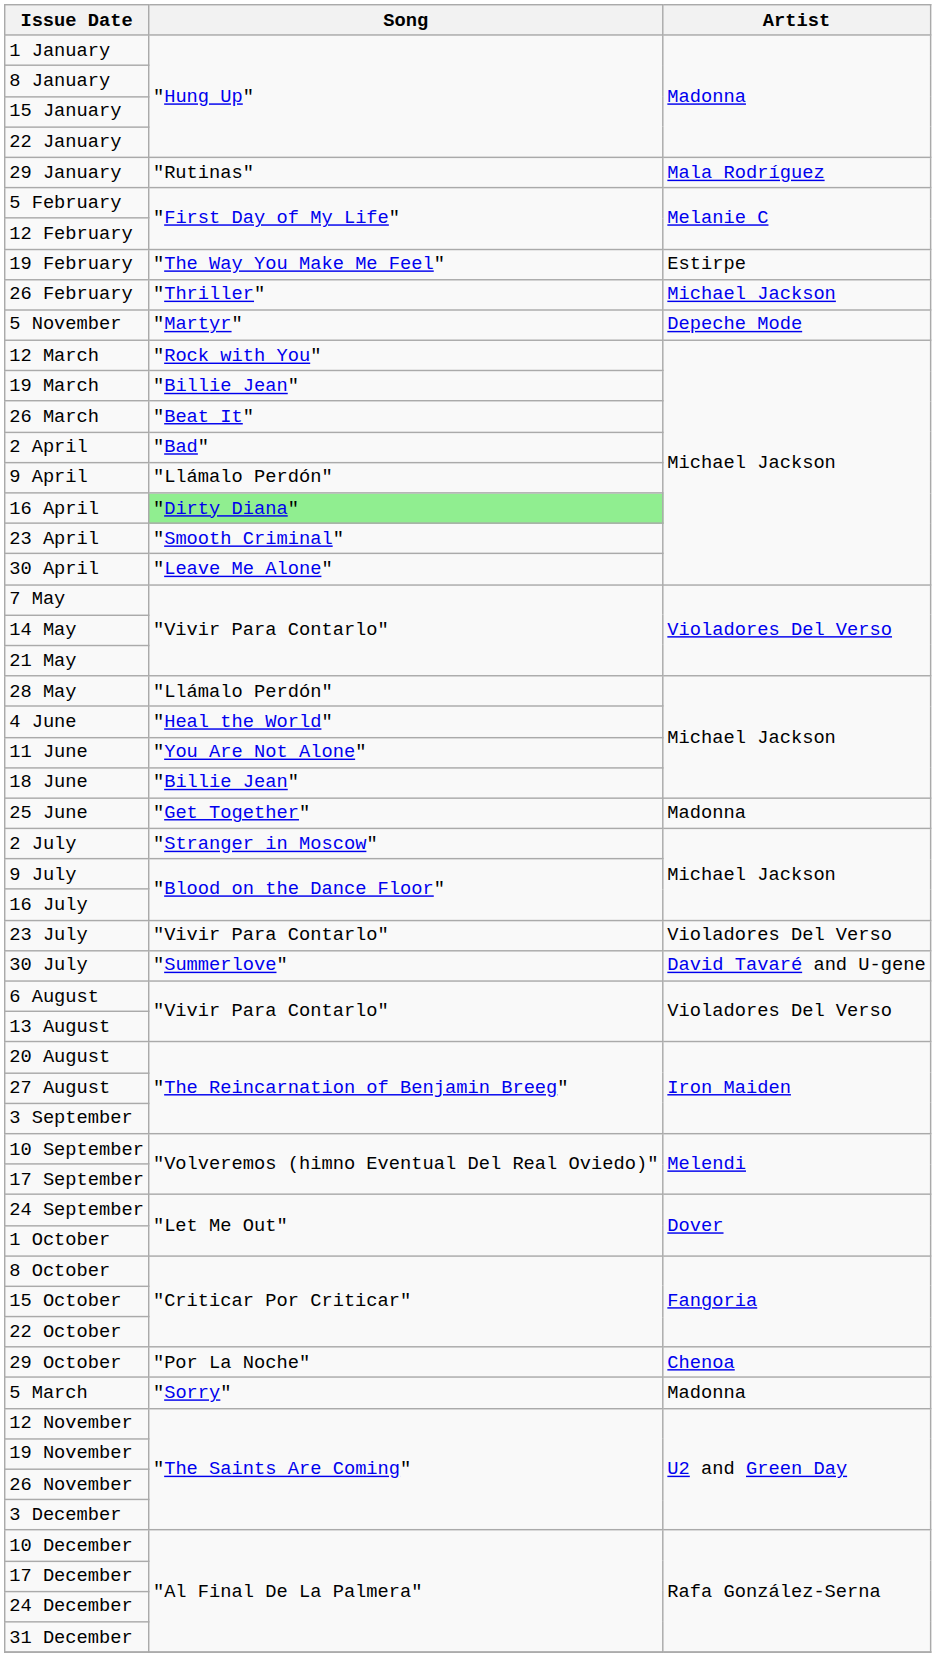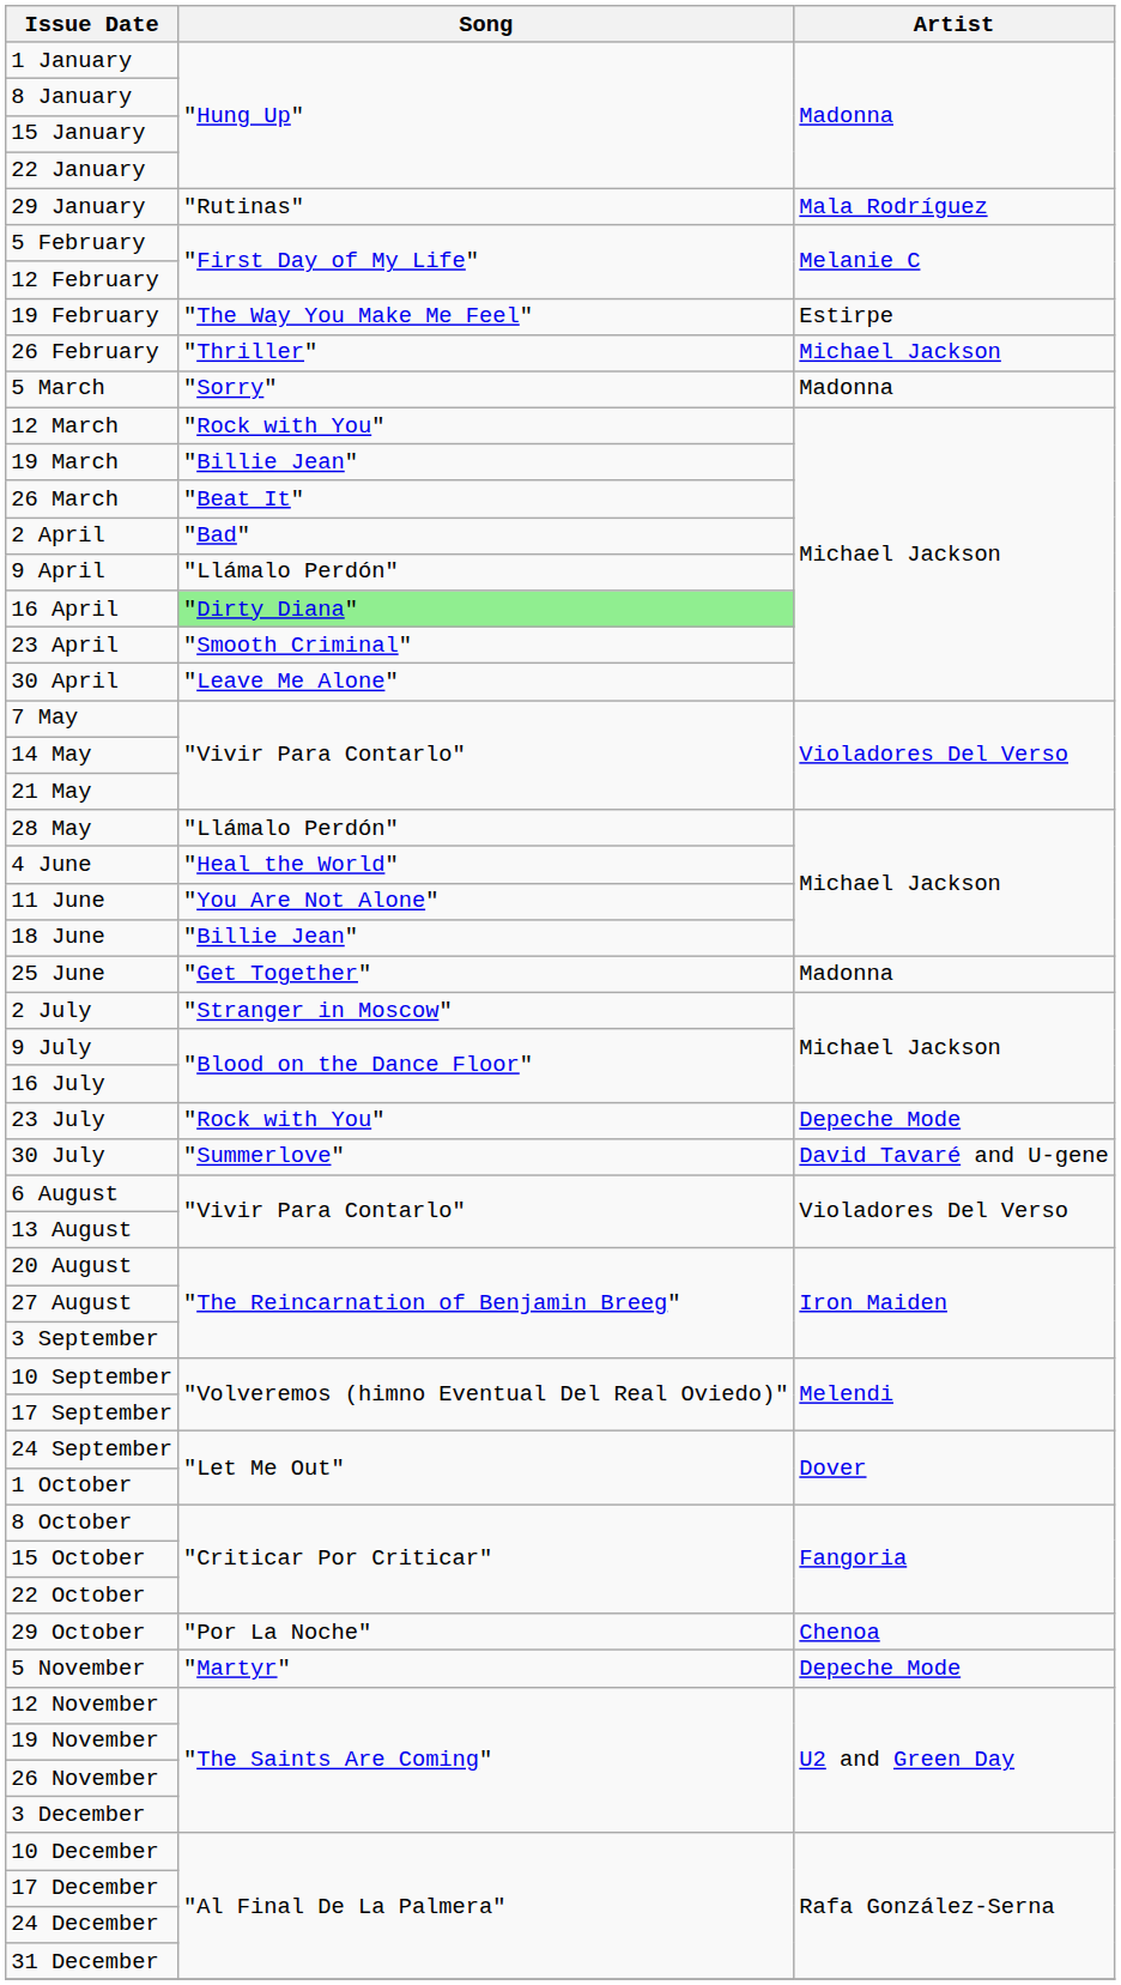rows swapped: 5 March <-> 5 November
23 July | Song: "Vivir Para Contarlo" -> "Rock with You"
23 July | Artist: Violadores Del Verso -> Depeche Mode
